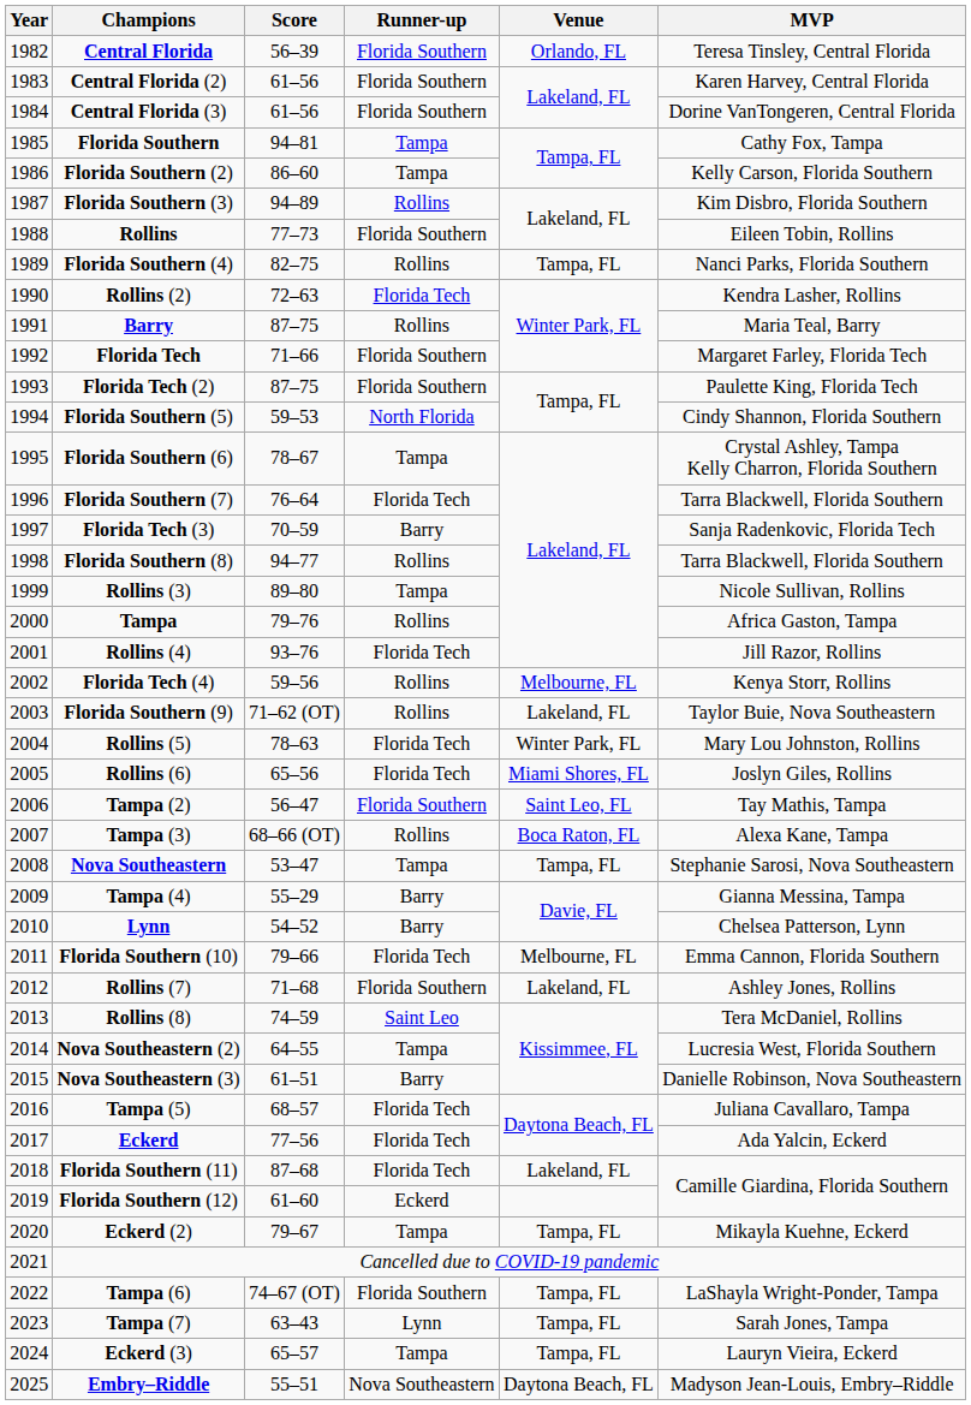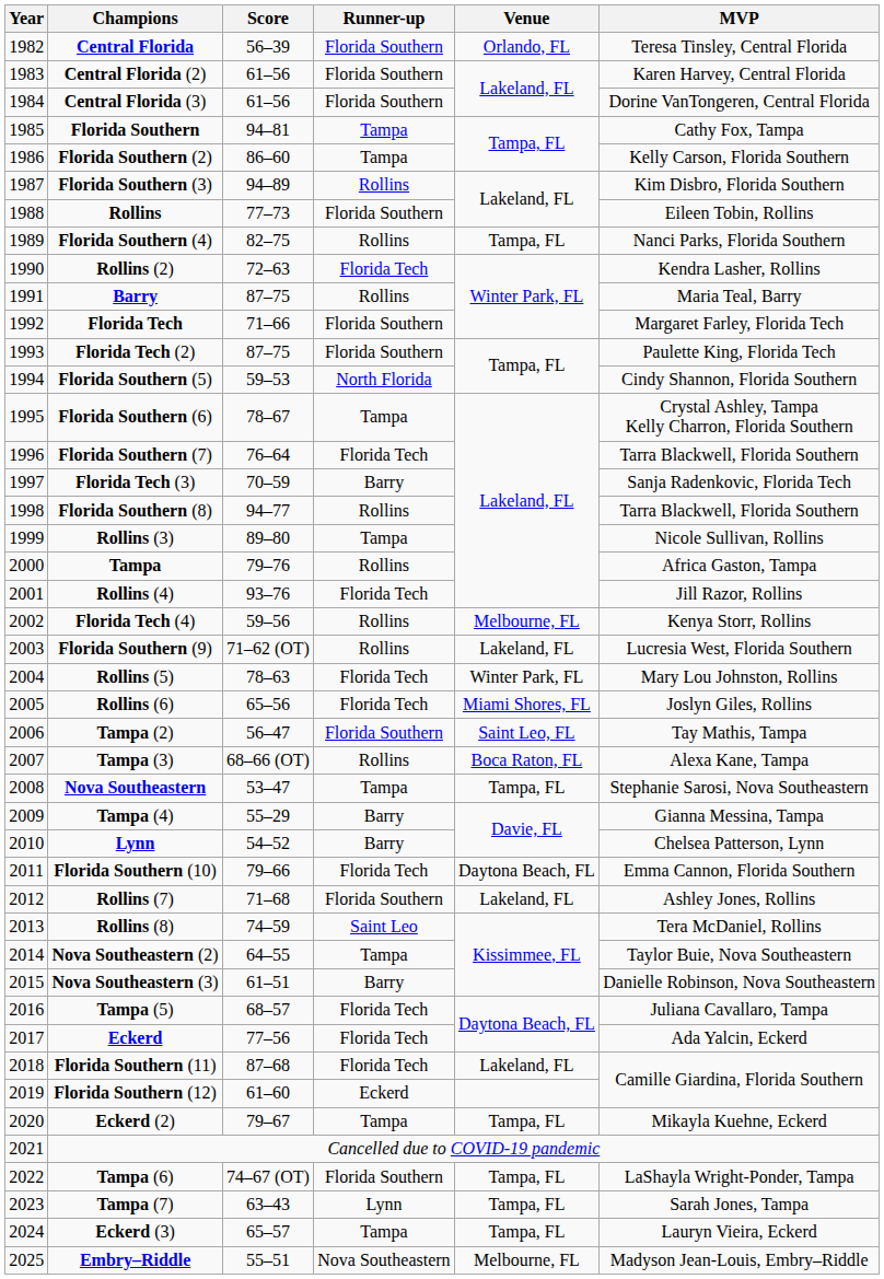Florida Southern (9) | MVP: Taylor Buie, Nova Southeastern -> Lucresia West, Florida Southern
Florida Southern (10) | Venue: Melbourne, FL -> Daytona Beach, FL
Nova Southeastern (2) | MVP: Lucresia West, Florida Southern -> Taylor Buie, Nova Southeastern
Embry–Riddle | Venue: Daytona Beach, FL -> Melbourne, FL
